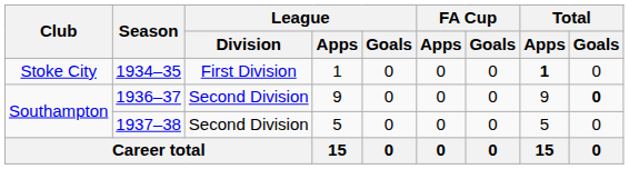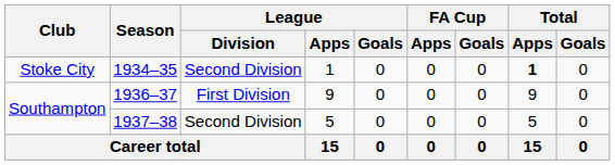1934–35 | League / Division: First Division -> Second Division
1936–37 | League / Division: Second Division -> First Division
1936–37 | Total / Goals: bold -> normal
